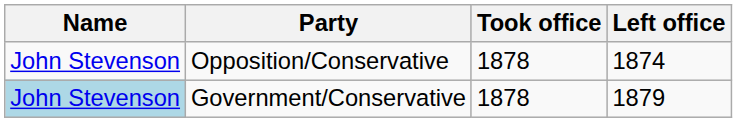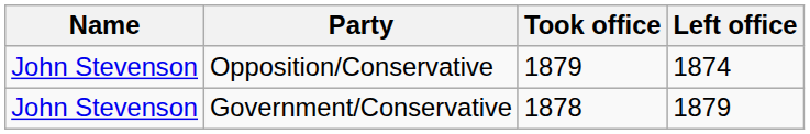Opposition/Conservative | Took office: 1878 -> 1879
Government/Conservative | Name: lightblue background -> no background
